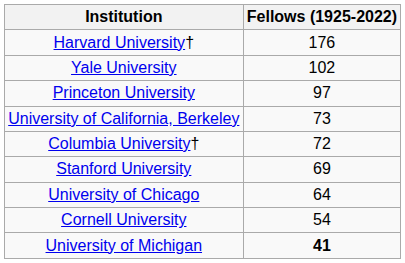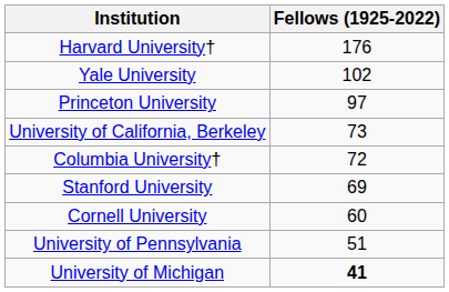- row: University of Chicago | 64
Cornell University | Fellows (1925-2022): 54 -> 60
+ row: University of Pennsylvania | 51
